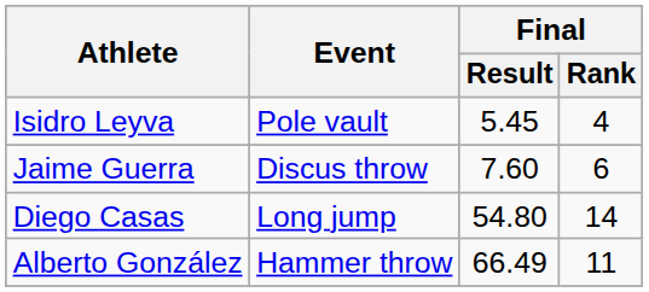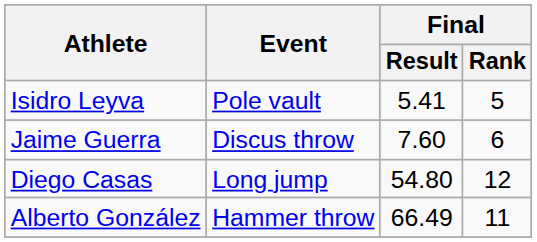Isidro Leyva | Final / Result: 5.45 -> 5.41
Isidro Leyva | Final / Rank: 4 -> 5
Diego Casas | Final / Rank: 14 -> 12
